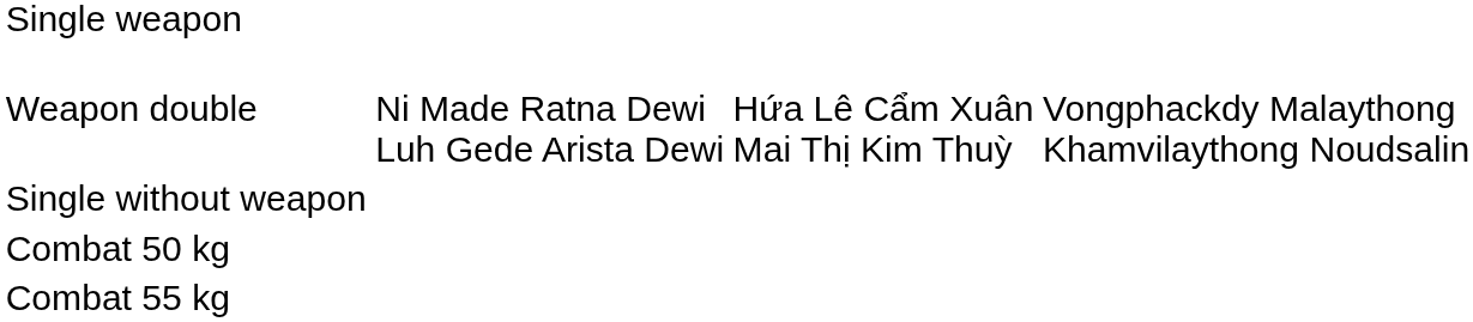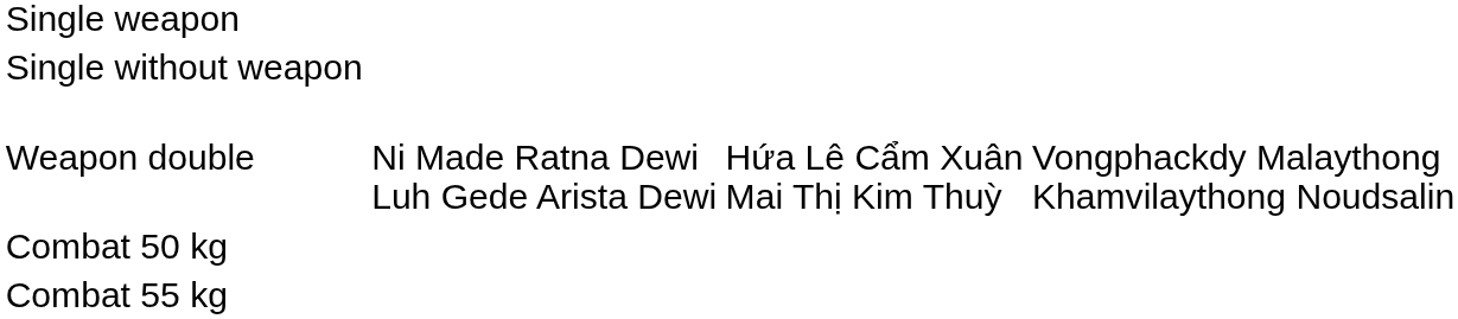rows swapped: Single without weapon <-> Weapon double
